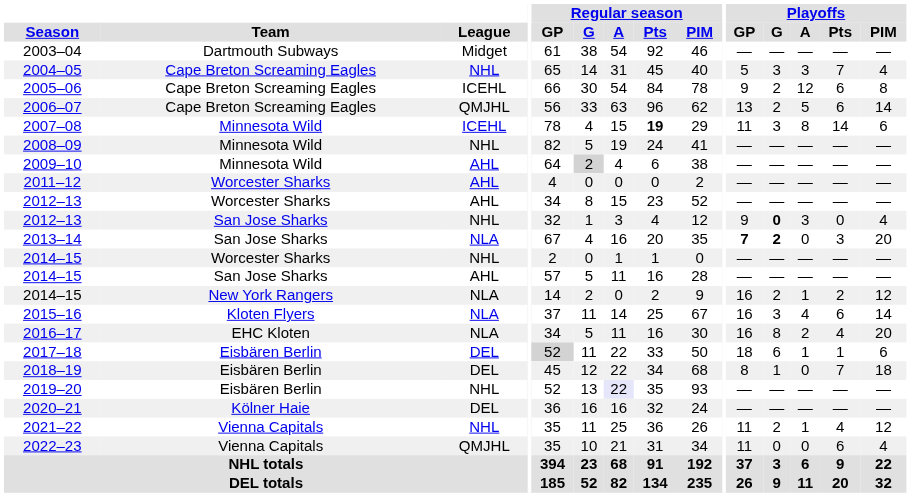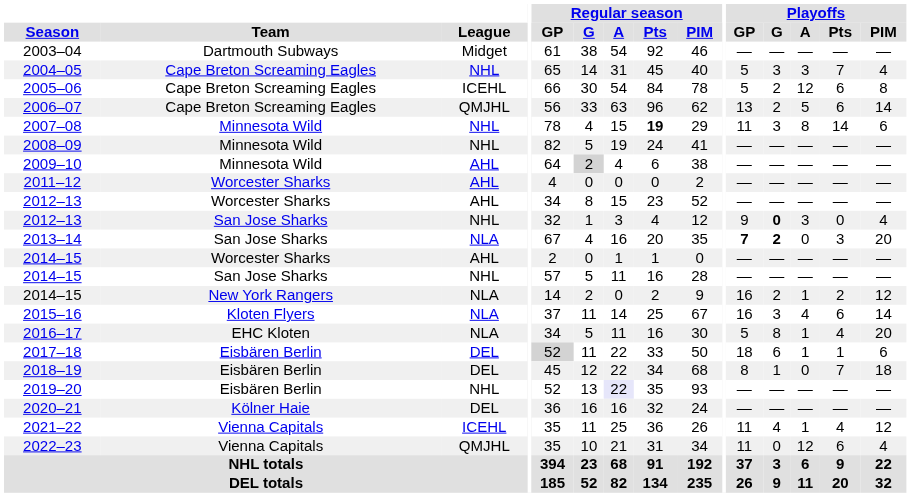2005–06 | Playoffs / GP: 9 -> 5
2007–08 | League: ICEHL -> NHL
2014–15 / Worcester Sharks | League: NHL -> AHL
2014–15 / San Jose Sharks | League: AHL -> NHL
2016–17 | Playoffs / GP: 16 -> 5
2016–17 | Playoffs / A: 2 -> 1
2021–22 | League: NHL -> ICEHL
2021–22 | Playoffs / G: 2 -> 4
2022–23 | Playoffs / A: 0 -> 12
